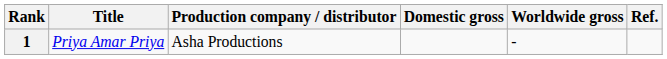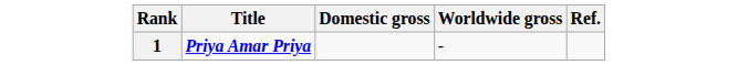- column: Production company / distributor | Asha Productions
1 | Title: normal -> bold
